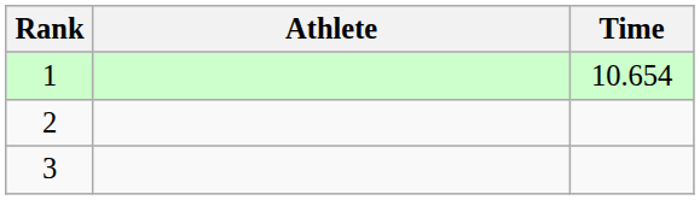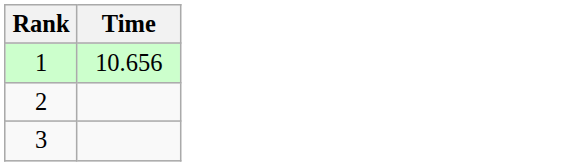- column: Athlete
1 | Time: 10.654 -> 10.656
